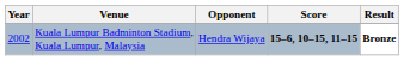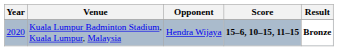Kuala Lumpur Badminton Stadium, Kuala Lumpur, Malaysia | Year: 2002 -> 2020
